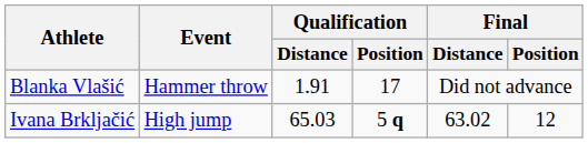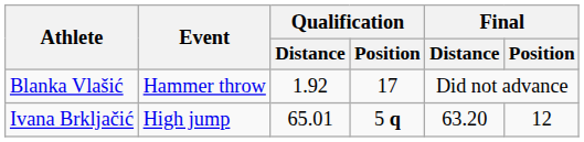Blanka Vlašić | Qualification / Distance: 1.91 -> 1.92
Ivana Brkljačić | Qualification / Distance: 65.03 -> 65.01
Ivana Brkljačić | Final / Distance: 63.02 -> 63.20
